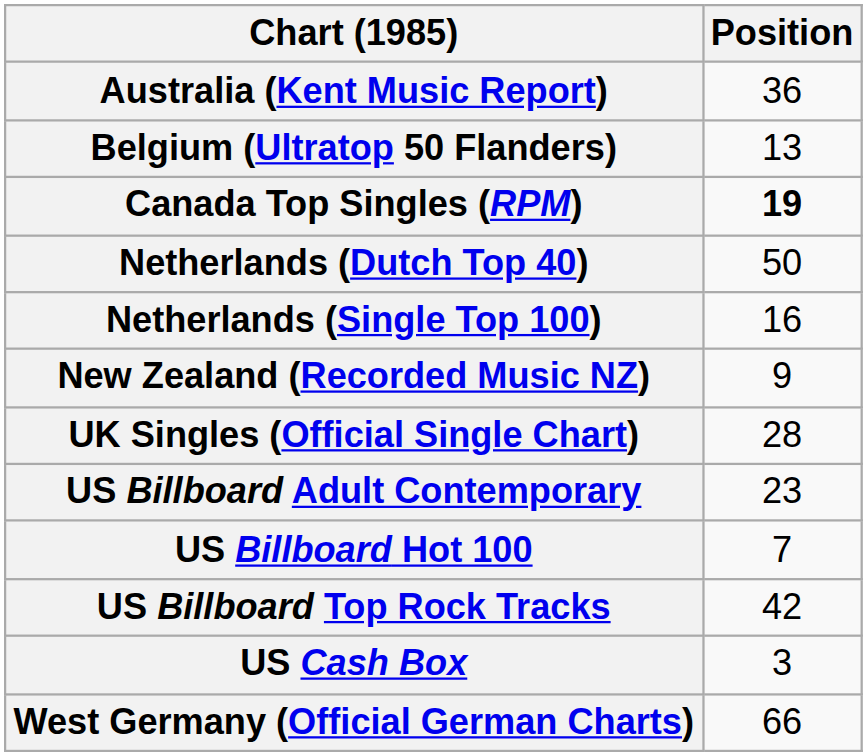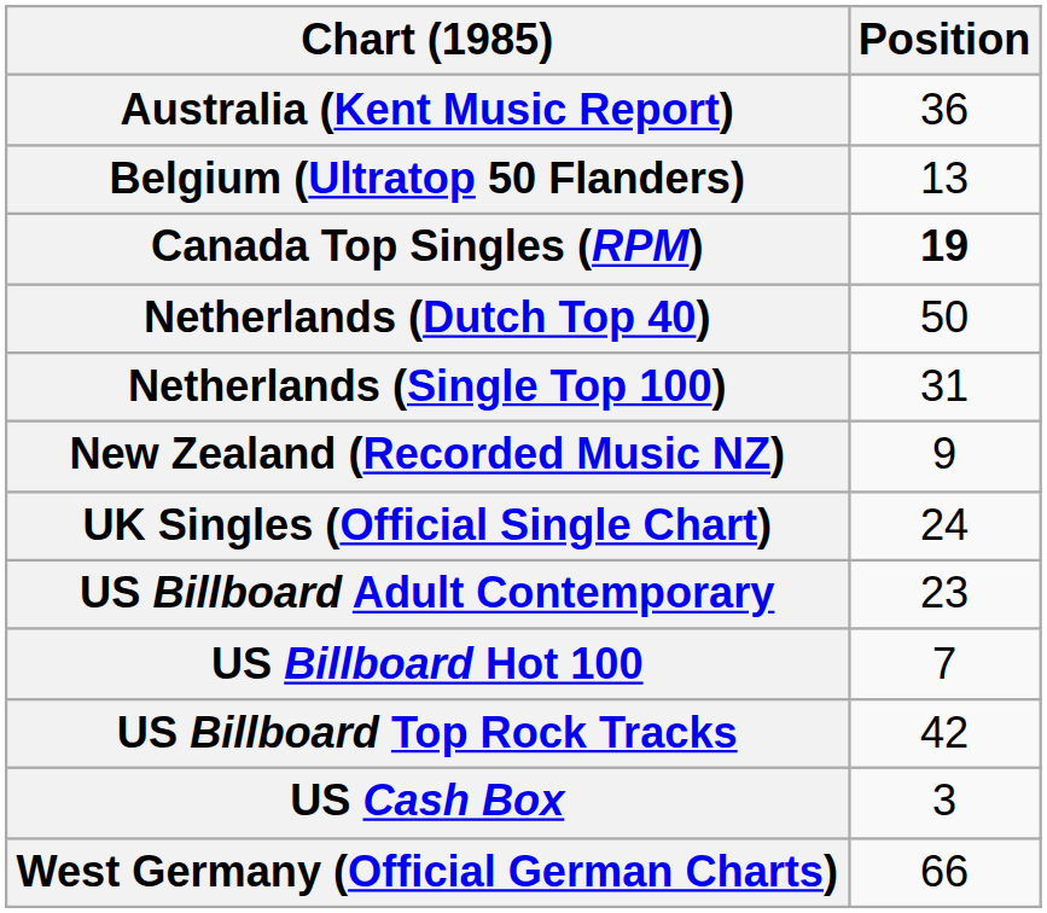Netherlands (Single Top 100) | Position: 16 -> 31
UK Singles (Official Single Chart) | Position: 28 -> 24
